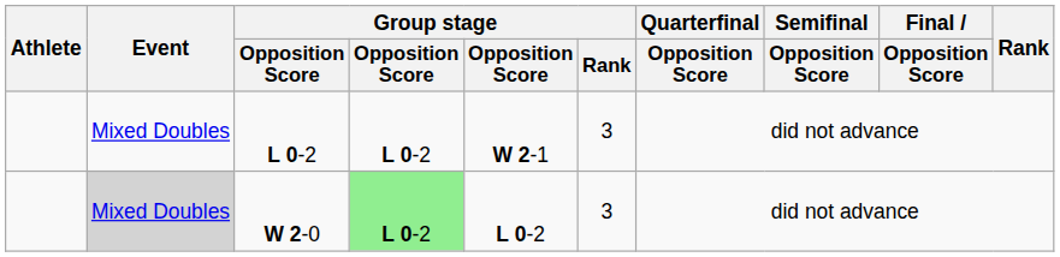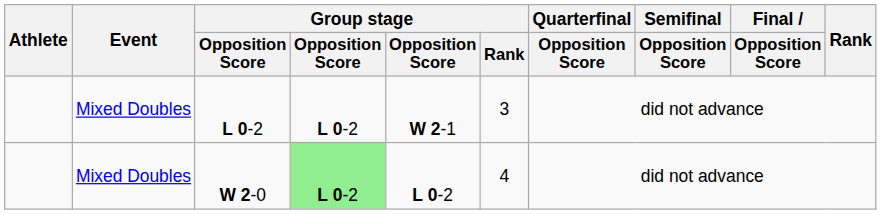W 2-0 | Event: lightgrey background -> no background
W 2-0 | Group stage / Rank: 3 -> 4
